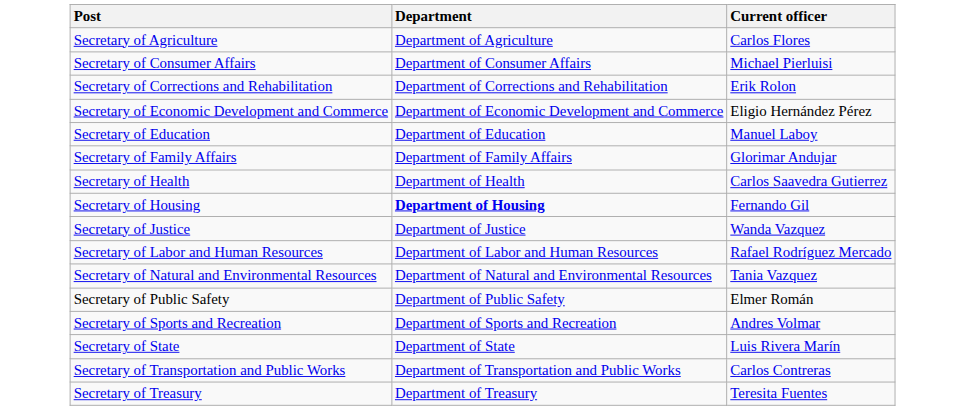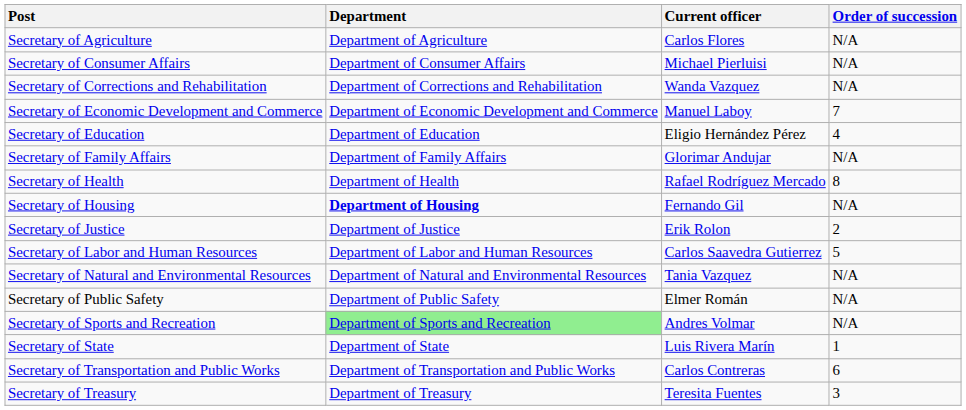+ column: Order of succession | N/A | N/A | N/A | 7 | 4 | N/A | 8 | N/A | 2 | 5 | N/A | N/A | N/A | 1 | 6 | 3
Secretary of Corrections and Rehabilitation | Current officer: Erik Rolon -> Wanda Vazquez
Secretary of Economic Development and Commerce | Current officer: Eligio Hernández Pérez -> Manuel Laboy
Secretary of Education | Current officer: Manuel Laboy -> Eligio Hernández Pérez
Secretary of Health | Current officer: Carlos Saavedra Gutierrez -> Rafael Rodríguez Mercado
Secretary of Justice | Current officer: Wanda Vazquez -> Erik Rolon
Secretary of Labor and Human Resources | Current officer: Rafael Rodríguez Mercado -> Carlos Saavedra Gutierrez
Secretary of Sports and Recreation | Department: no background -> lightgreen background
